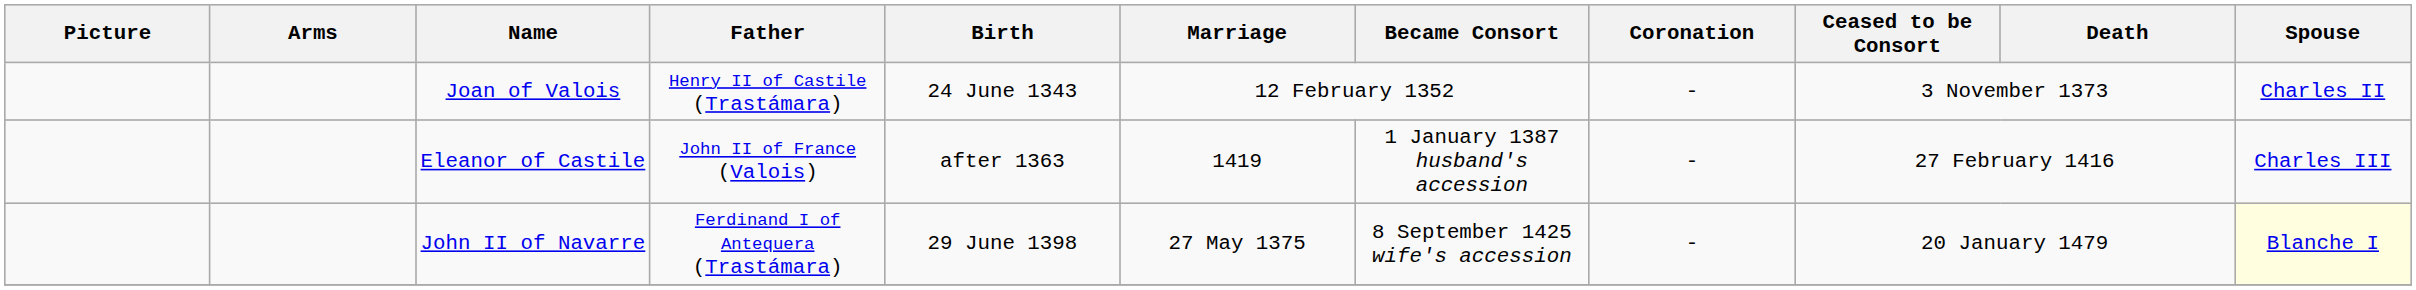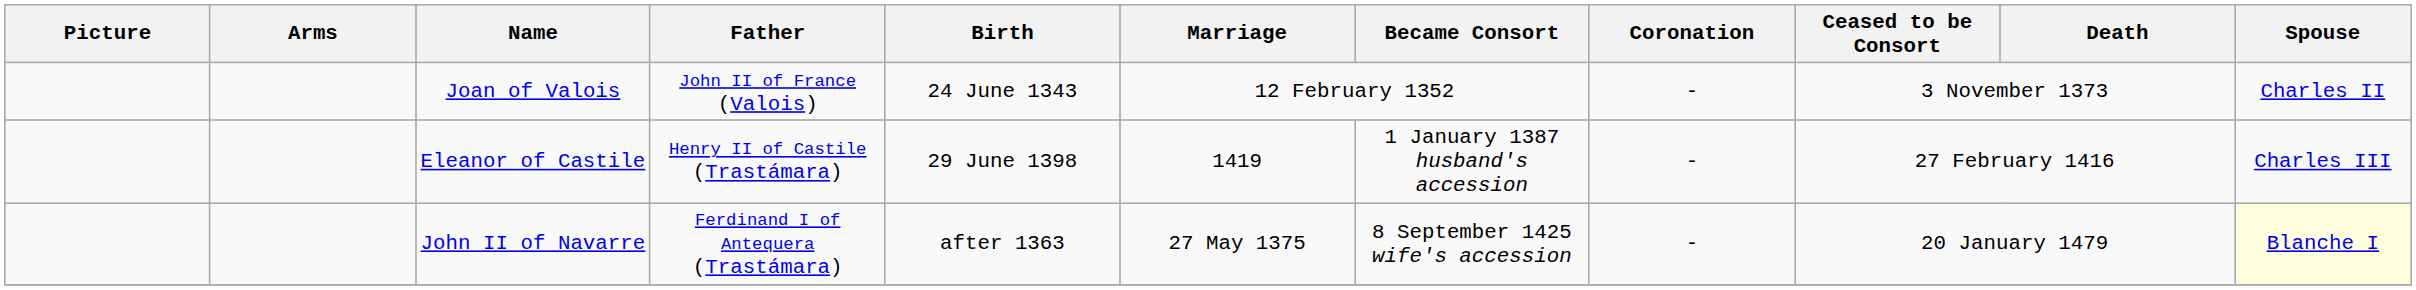Joan of Valois | Father: Henry II of Castile (Trastámara) -> John II of France (Valois)
Eleanor of Castile | Father: John II of France (Valois) -> Henry II of Castile (Trastámara)
Eleanor of Castile | Birth: after 1363 -> 29 June 1398
John II of Navarre | Birth: 29 June 1398 -> after 1363
